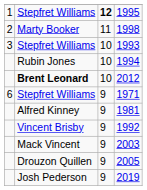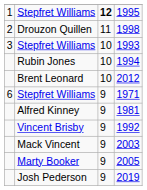1998 | column 2: Marty Booker -> Drouzon Quillen
2012 | column 2: bold -> normal
2005 | column 2: Drouzon Quillen -> Marty Booker
